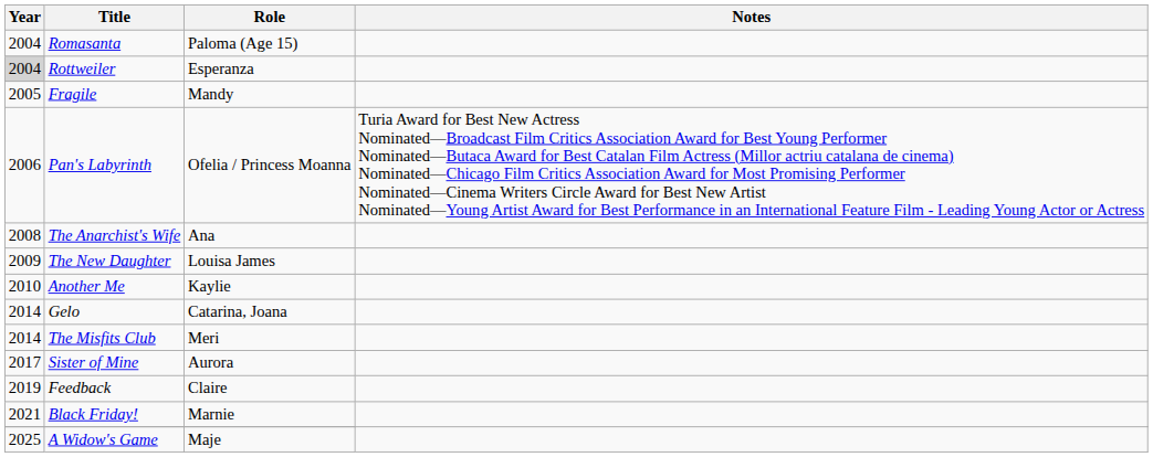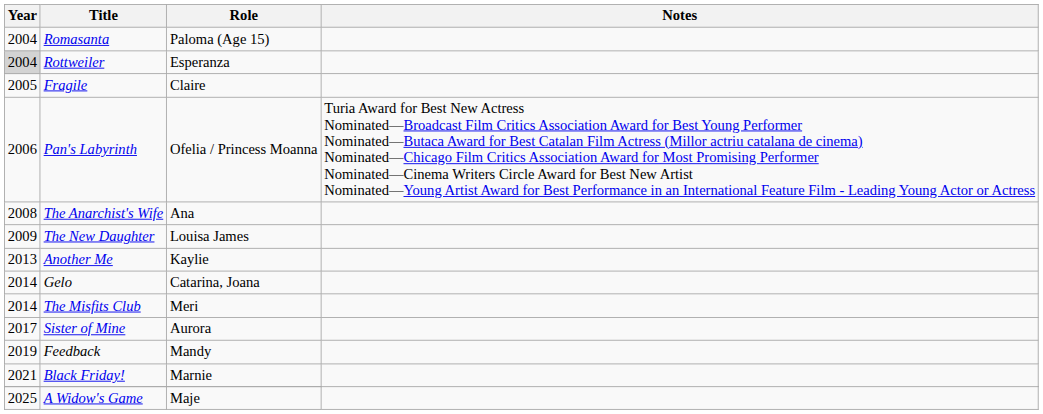Fragile | Role: Mandy -> Claire
Another Me | Year: 2010 -> 2013
Feedback | Role: Claire -> Mandy
